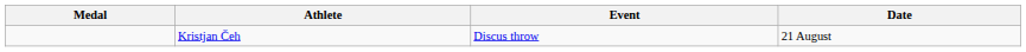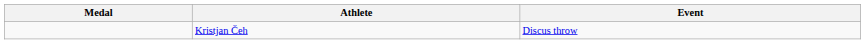- column: Date | 21 August
